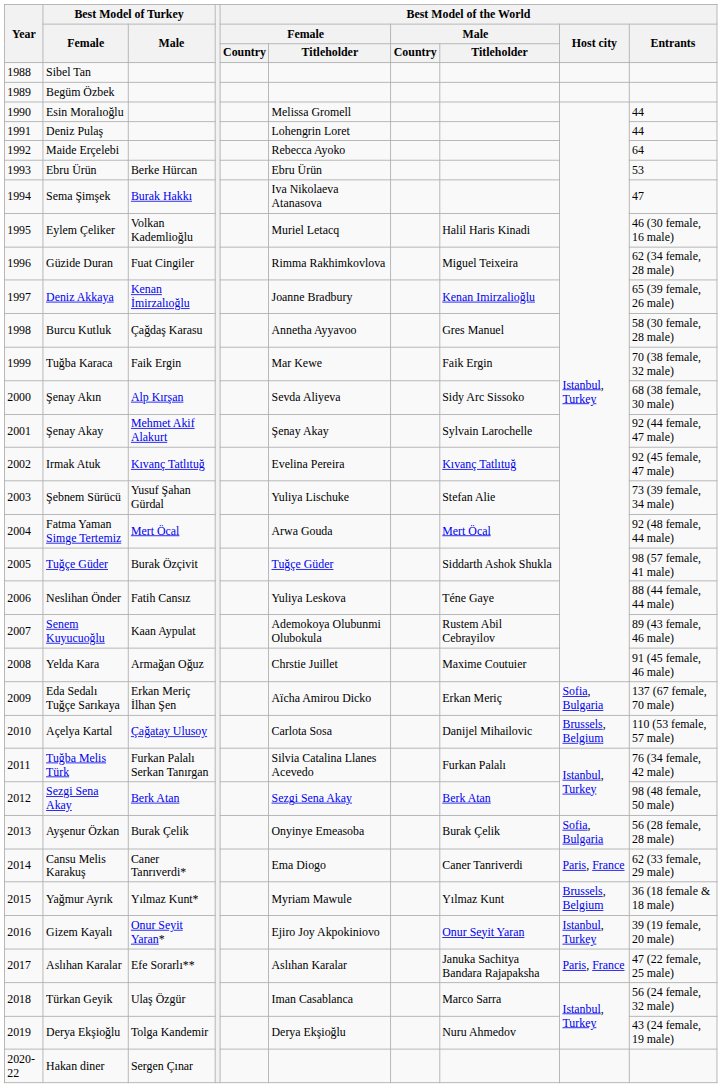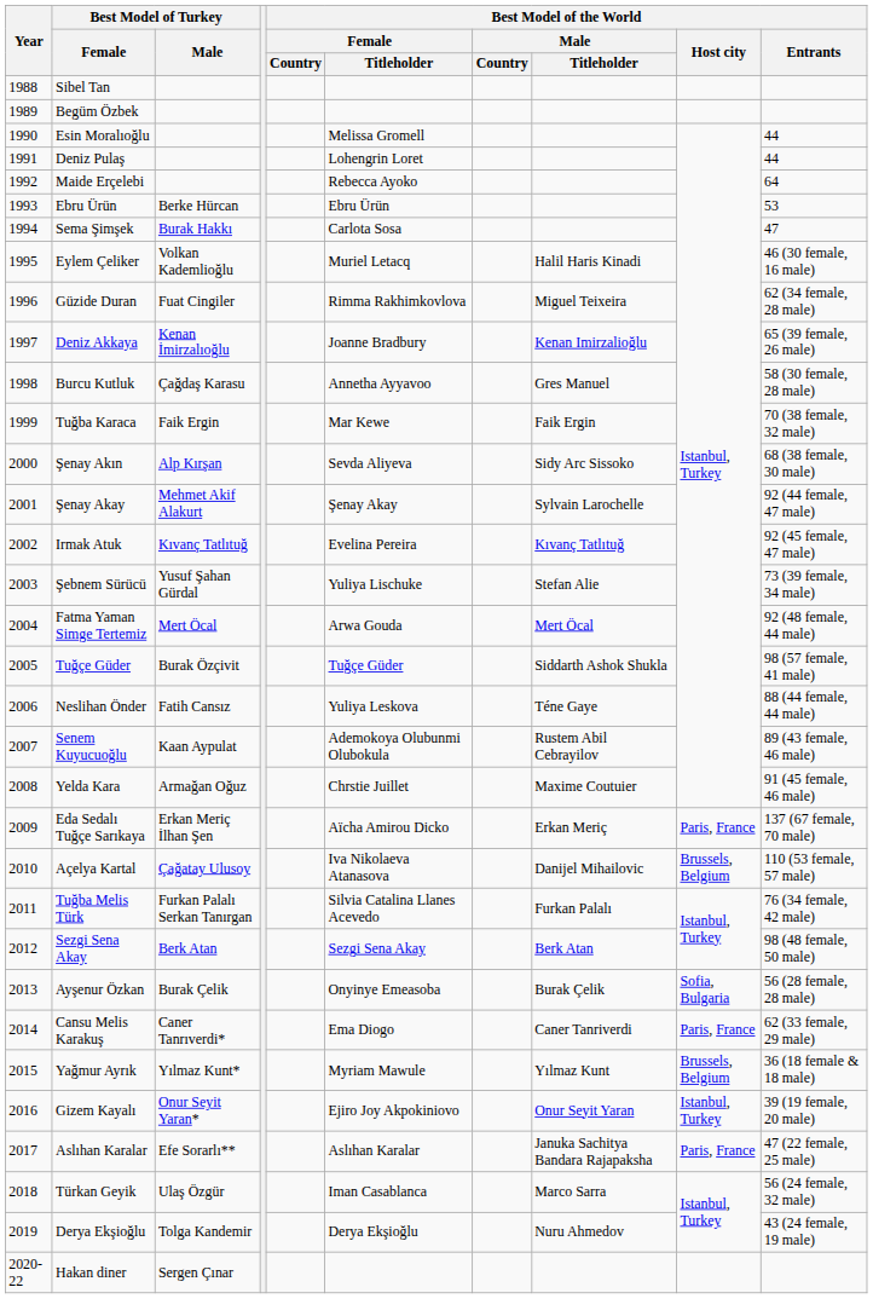Sema Şimşek | Best Model of the World / Female / Titleholder: Iva Nikolaeva Atanasova -> Carlota Sosa
Eda Sedalı Tuğçe Sarıkaya | Best Model of the World / Host city: Sofia, Bulgaria -> Paris, France
Açelya Kartal | Best Model of the World / Female / Titleholder: Carlota Sosa -> Iva Nikolaeva Atanasova
